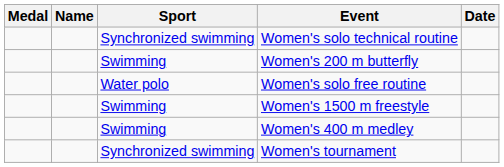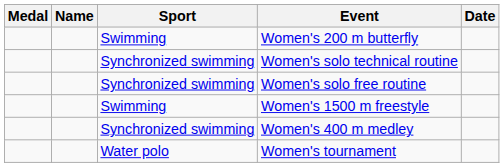rows swapped: Women's 200 m butterfly <-> Women's solo technical routine
Women's solo free routine | Sport: Water polo -> Synchronized swimming
Women's 400 m medley | Sport: Swimming -> Synchronized swimming
Women's tournament | Sport: Synchronized swimming -> Water polo
